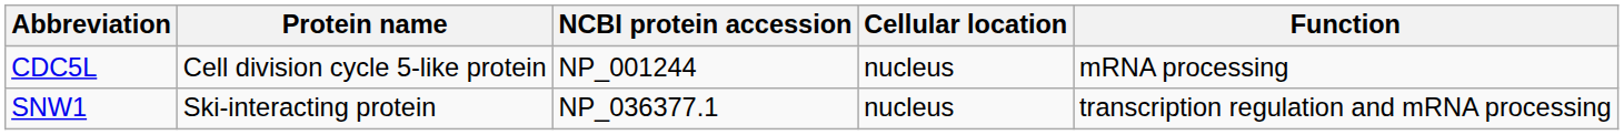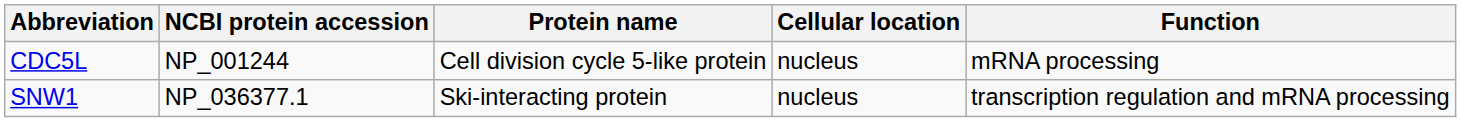columns swapped: Protein name <-> NCBI protein accession
